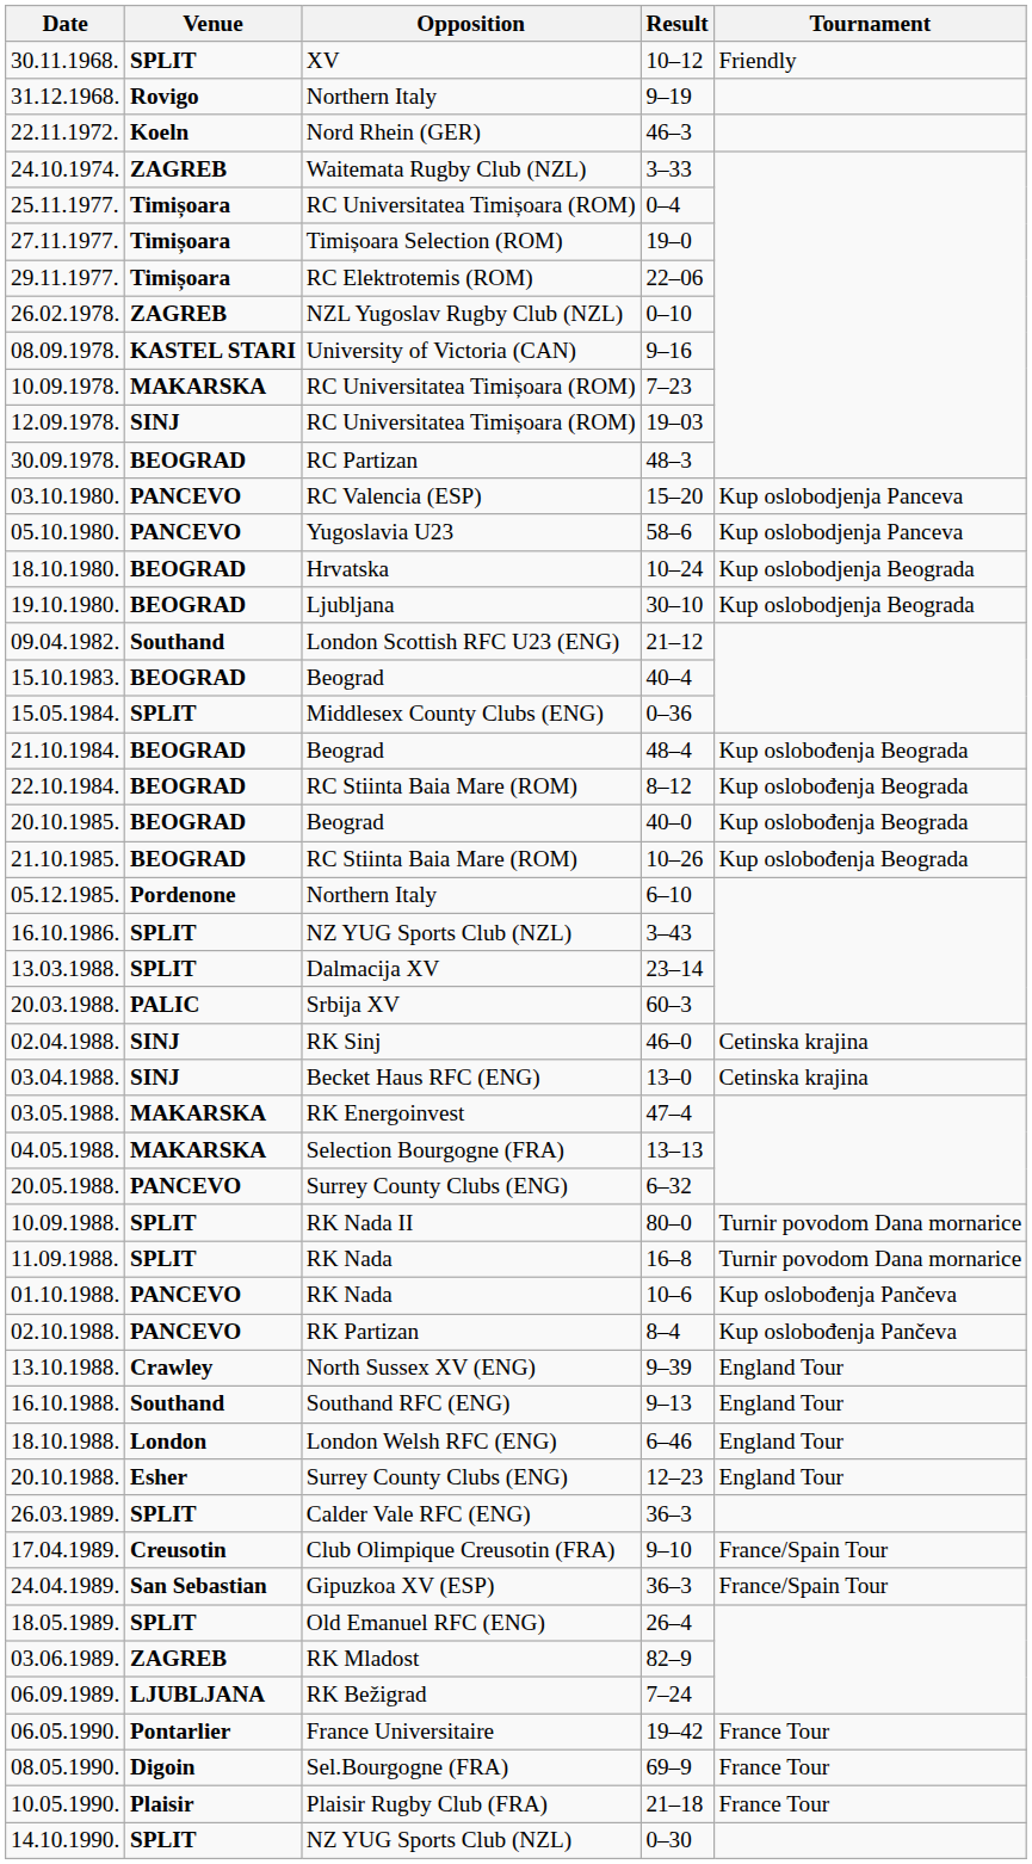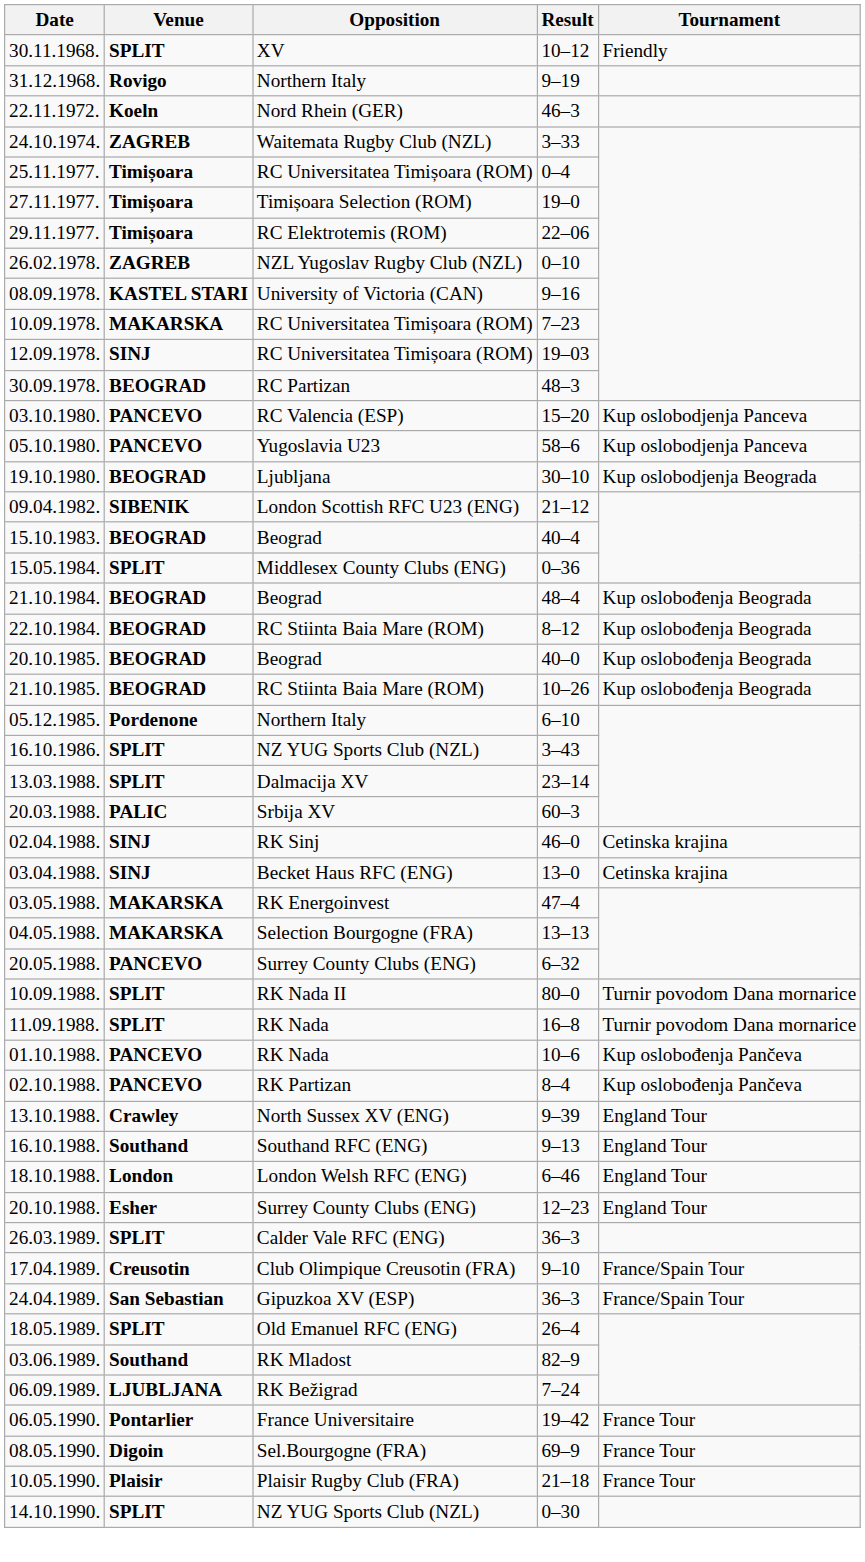- row: 18.10.1980. | BEOGRAD | Hrvatska | 10–24 | Kup oslobodjenja Beograda
09.04.1982. | Venue: Southand -> SIBENIK
03.06.1989. | Venue: ZAGREB -> Southand
